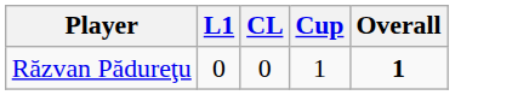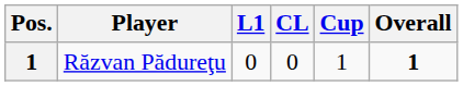+ column: Pos. | 1
